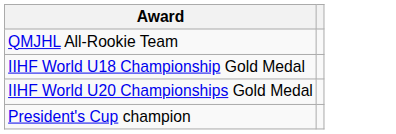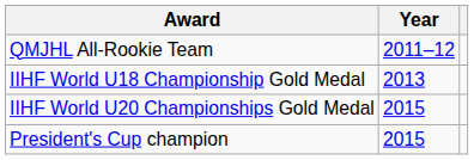+ column: Year | 2011–12 | 2013 | 2015 | 2015
